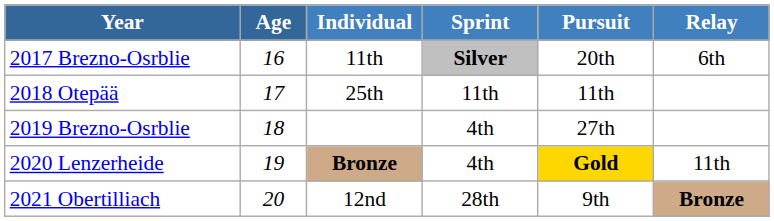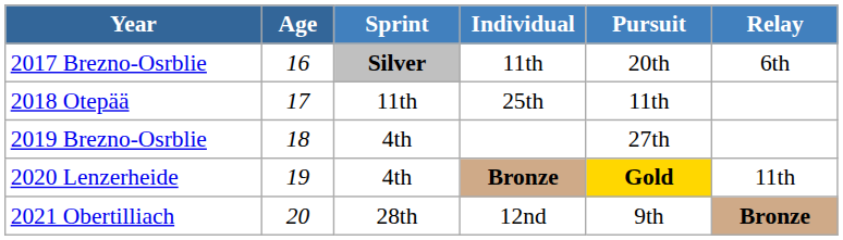columns swapped: Individual <-> Sprint
